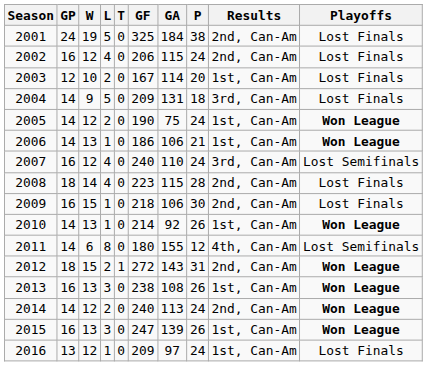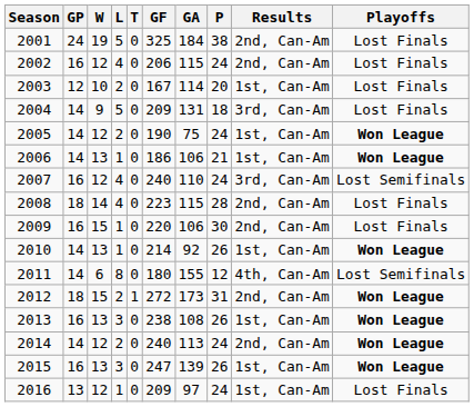2009 | GF: 218 -> 220
2012 | GA: 143 -> 173
